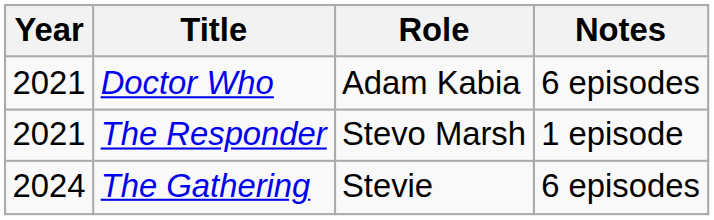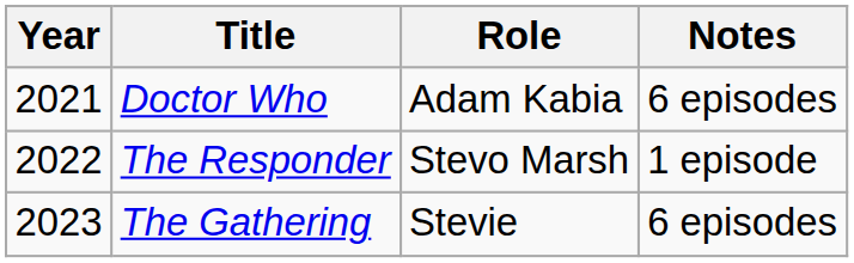The Responder | Year: 2021 -> 2022
The Gathering | Year: 2024 -> 2023
